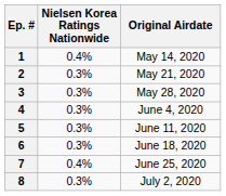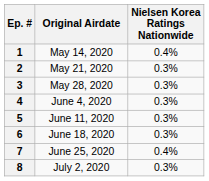columns swapped: Original Airdate <-> Nielsen Korea Ratings Nationwide
